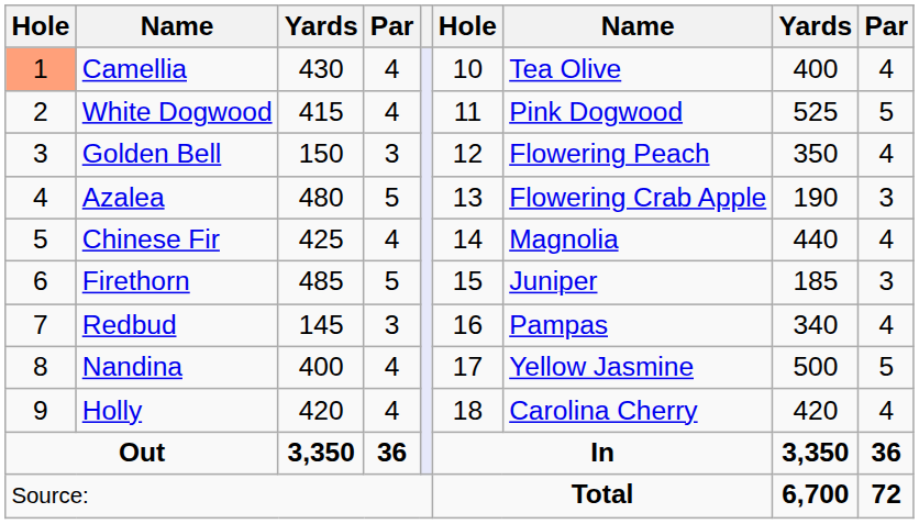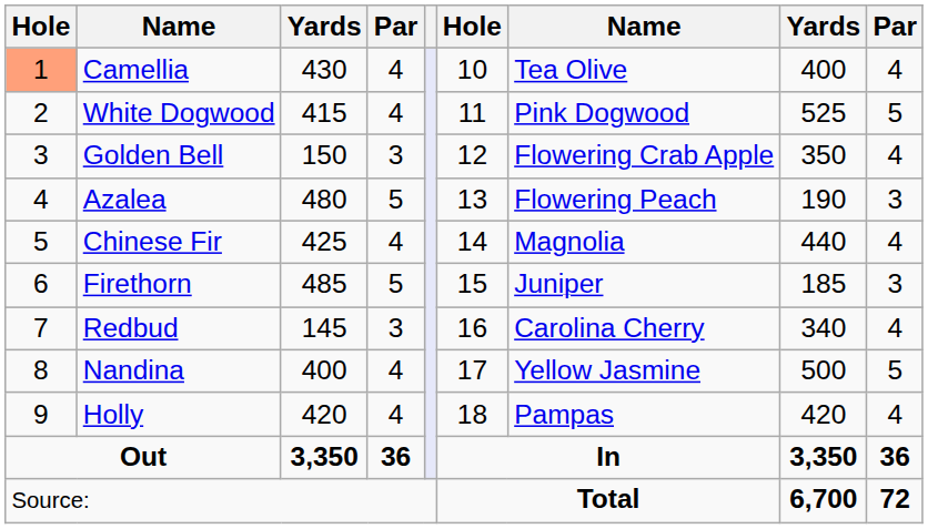Golden Bell | column 7: Flowering Peach -> Flowering Crab Apple
Azalea | column 7: Flowering Crab Apple -> Flowering Peach
Redbud | column 7: Pampas -> Carolina Cherry
Holly | column 7: Carolina Cherry -> Pampas
